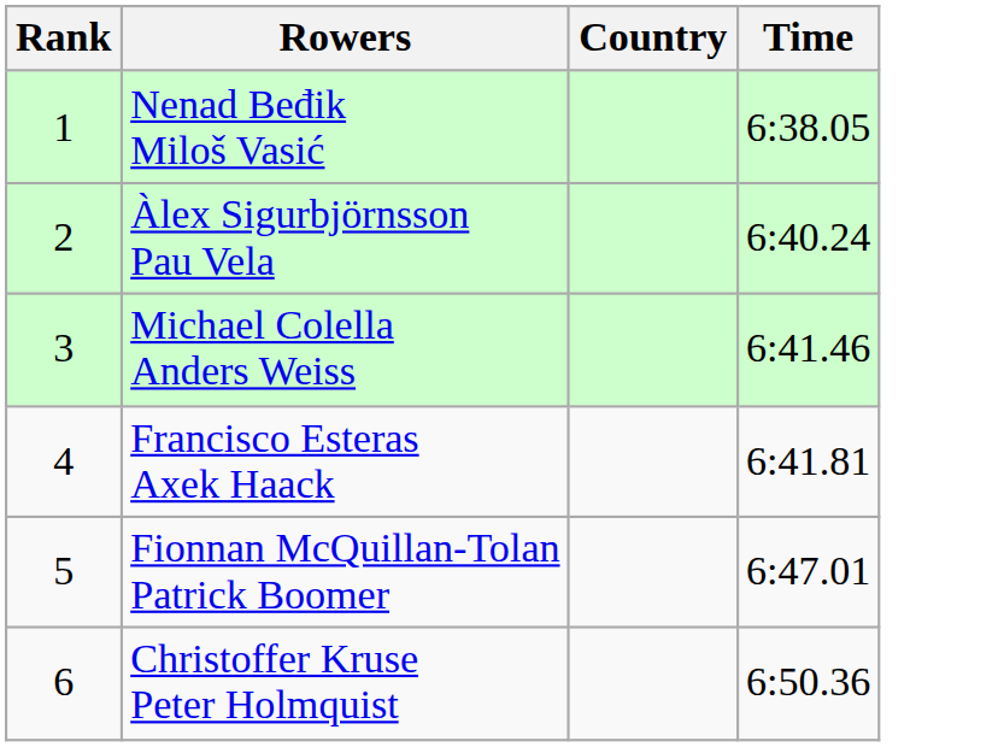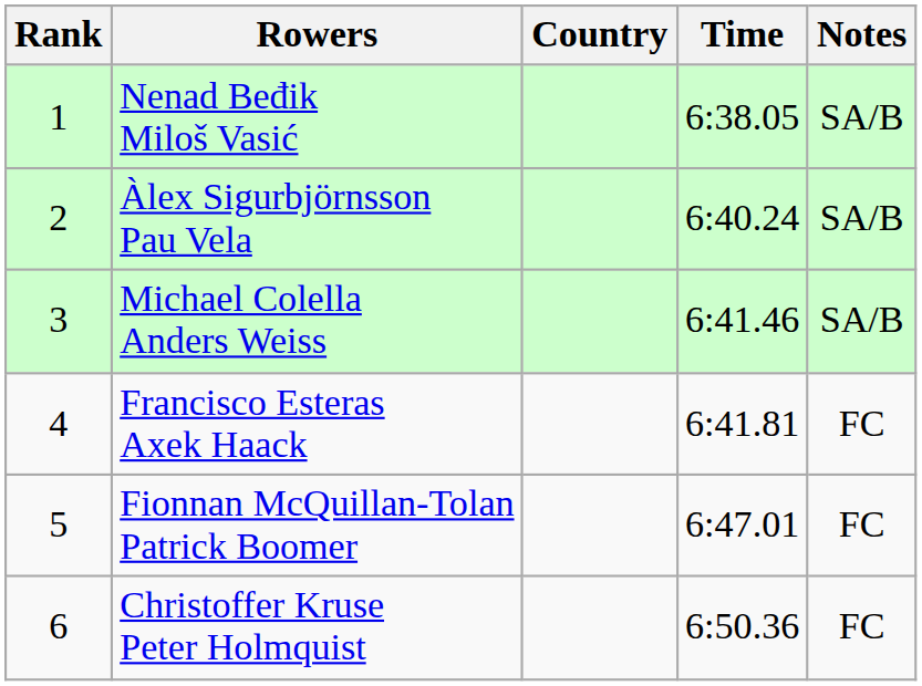+ column: Notes | SA/B | SA/B | SA/B | FC | FC | FC
